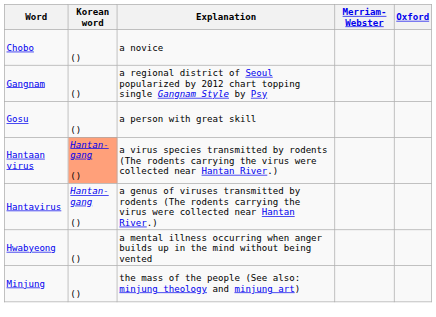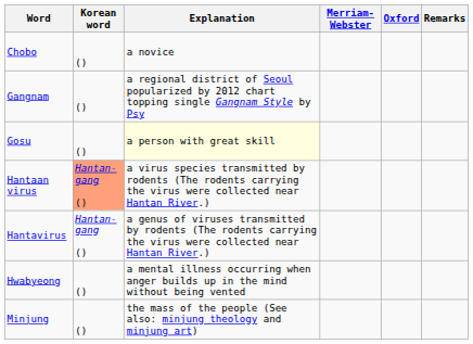+ column: Remarks
Gosu | Explanation: no background -> lightyellow background
